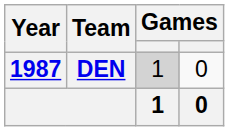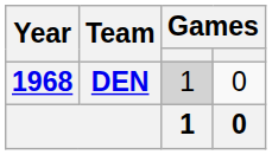DEN | Year: 1987 -> 1968
